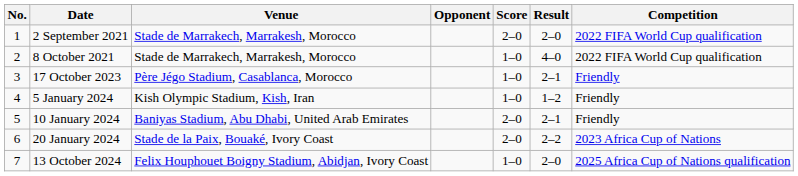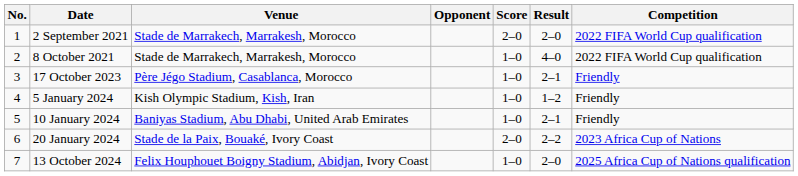10 January 2024 | Score: 2–0 -> 1–0
